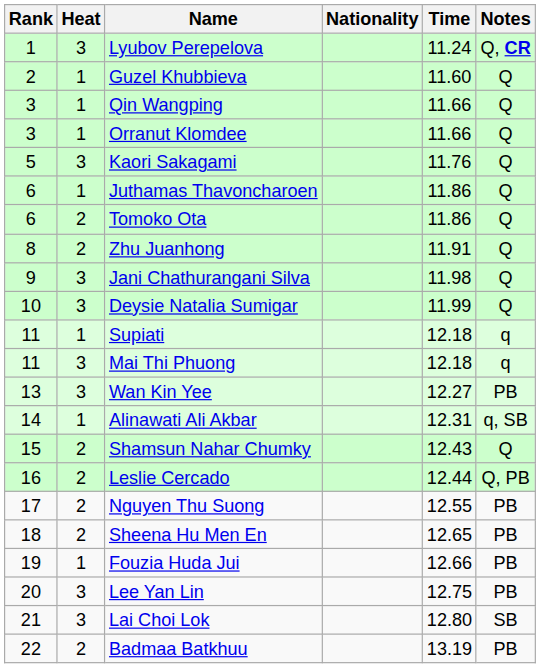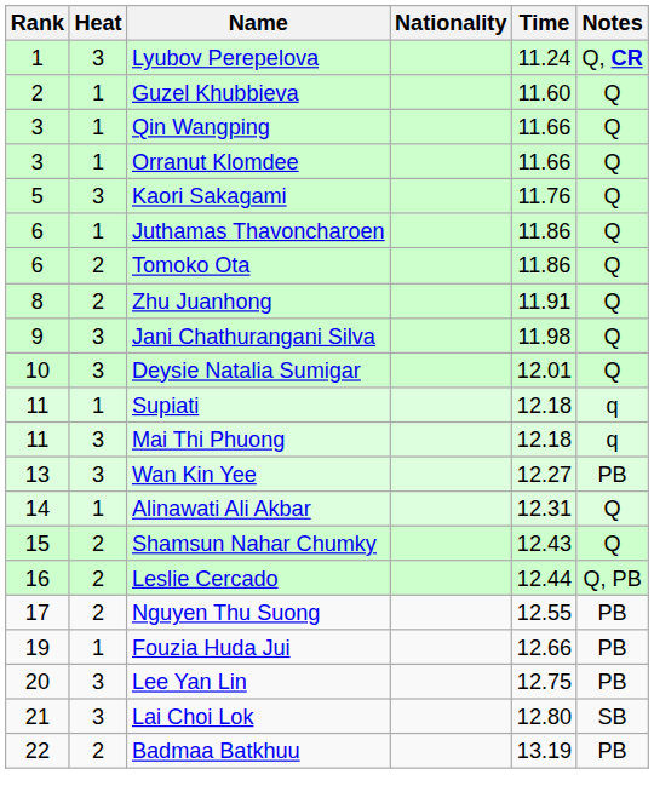Deysie Natalia Sumigar | Time: 11.99 -> 12.01
Alinawati Ali Akbar | Notes: q, SB -> Q
- row: 18 | 2 | Sheena Hu Men En | 12.65 | PB
